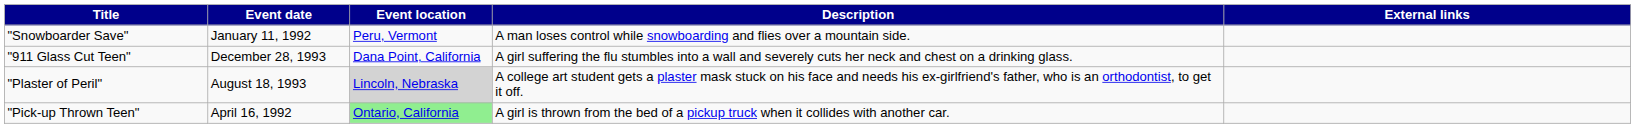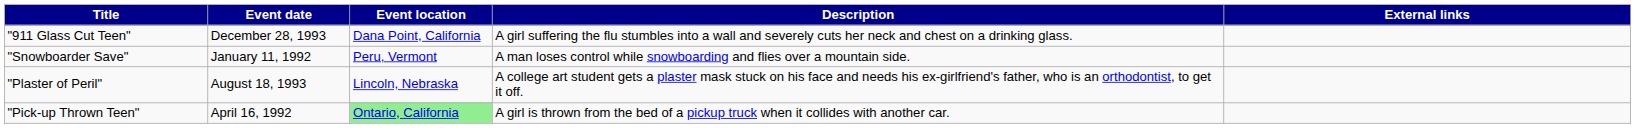rows swapped: "Snowboarder Save" <-> "911 Glass Cut Teen"
"Plaster of Peril" | Event location: lightgrey background -> no background
